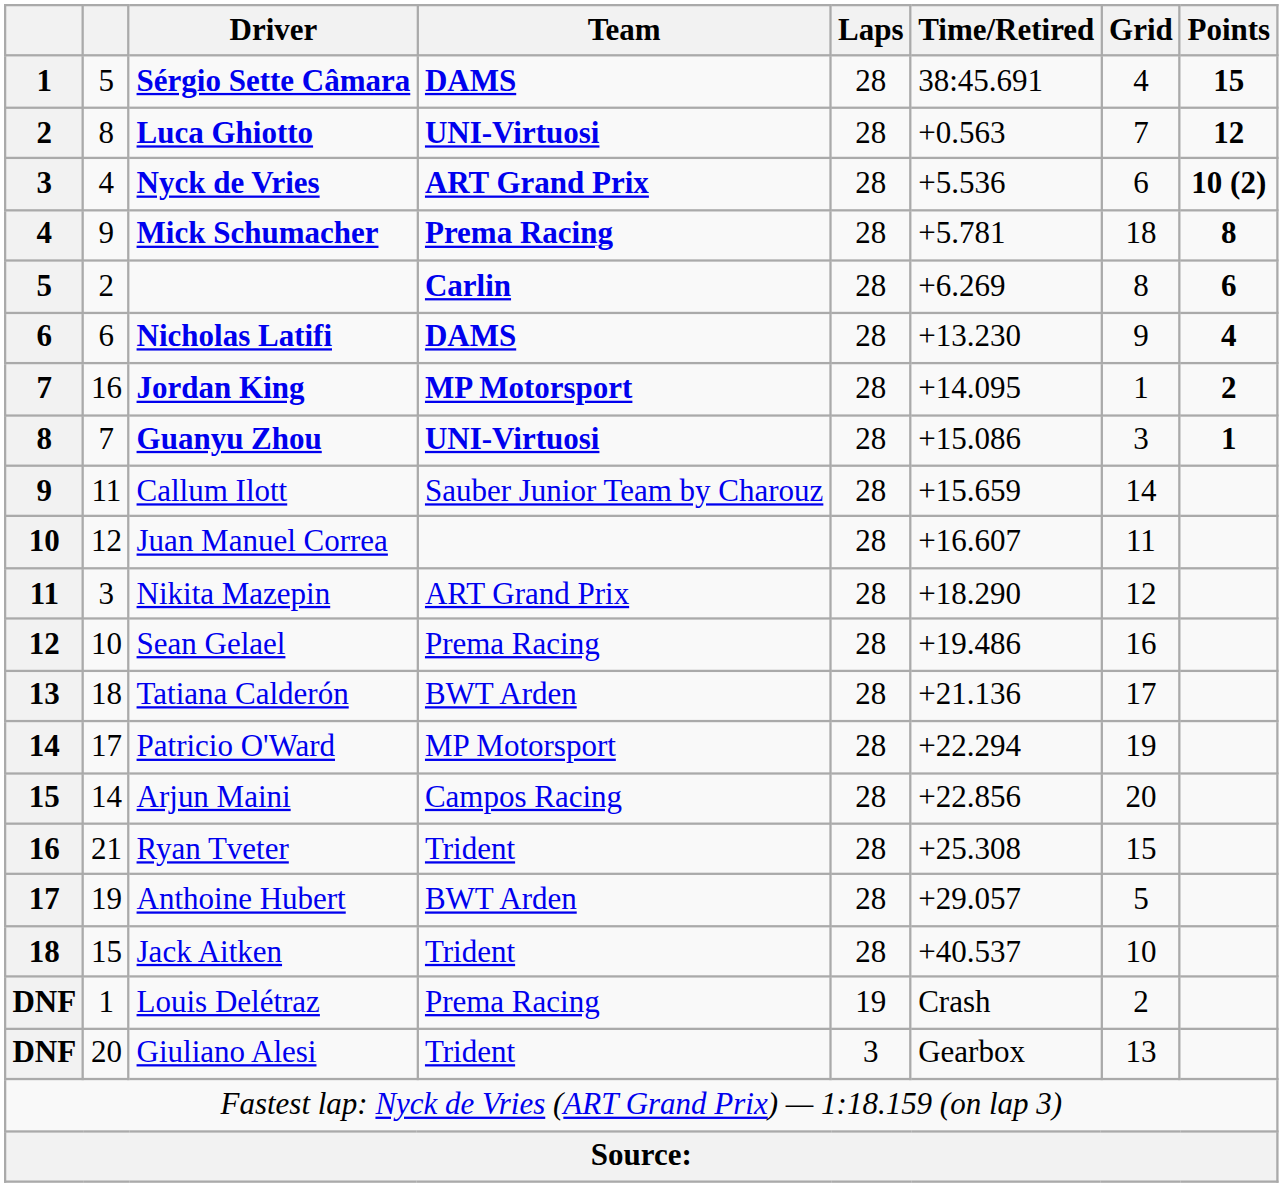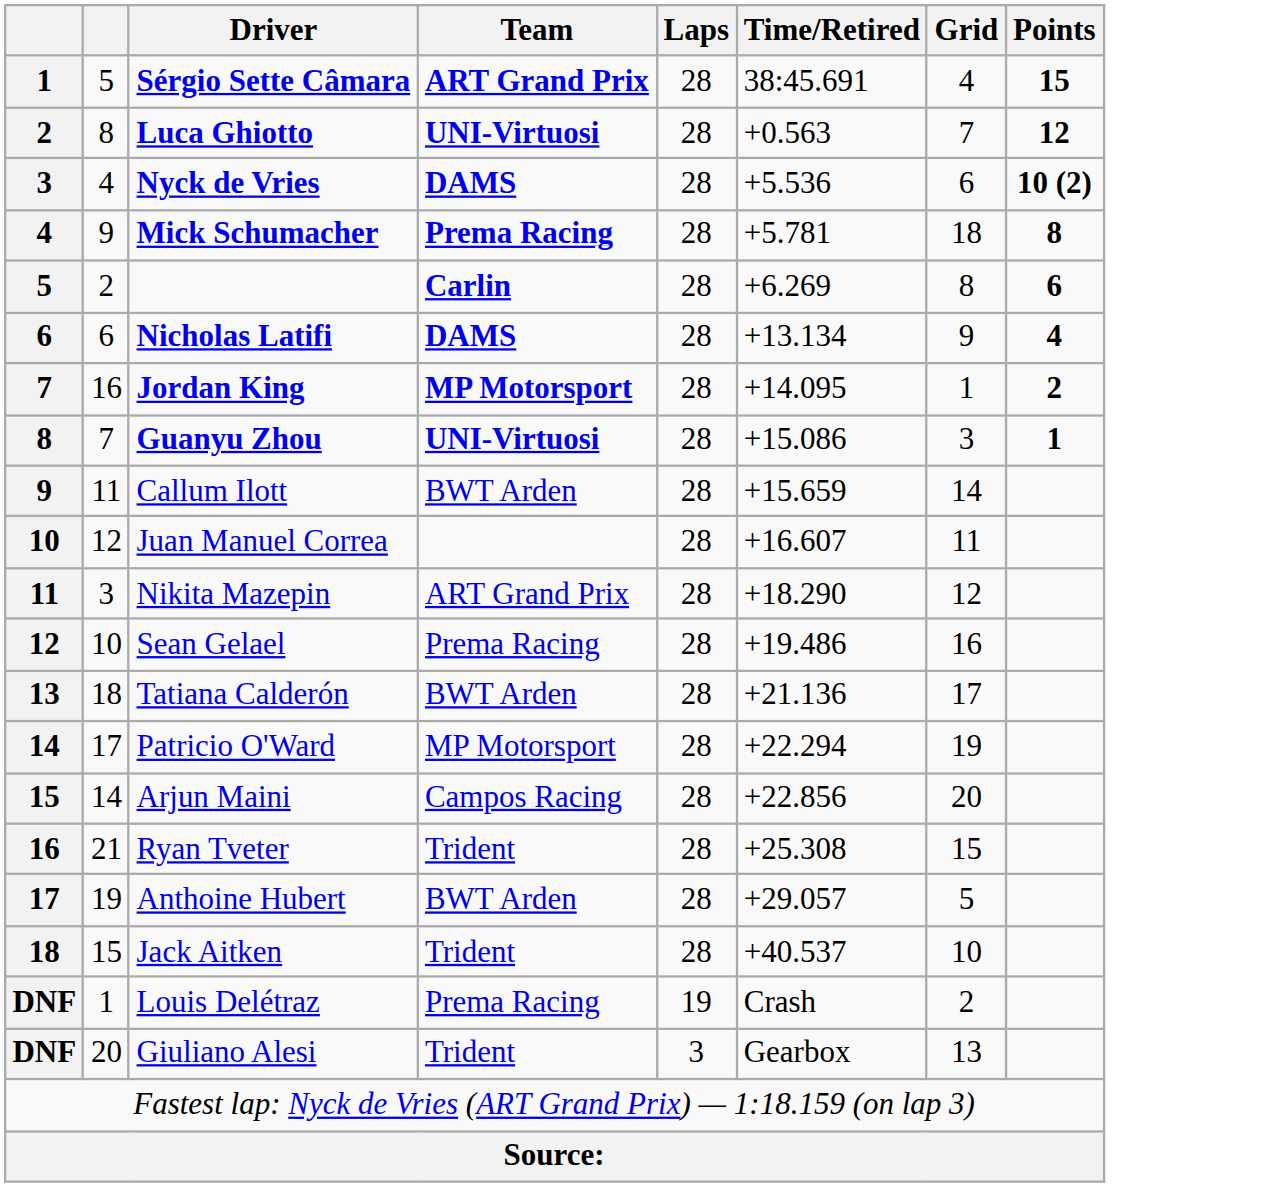Sérgio Sette Câmara | Team: DAMS -> ART Grand Prix
Nyck de Vries | Team: ART Grand Prix -> DAMS
Nicholas Latifi | Time/Retired: +13.230 -> +13.134
Callum Ilott | Team: Sauber Junior Team by Charouz -> BWT Arden
